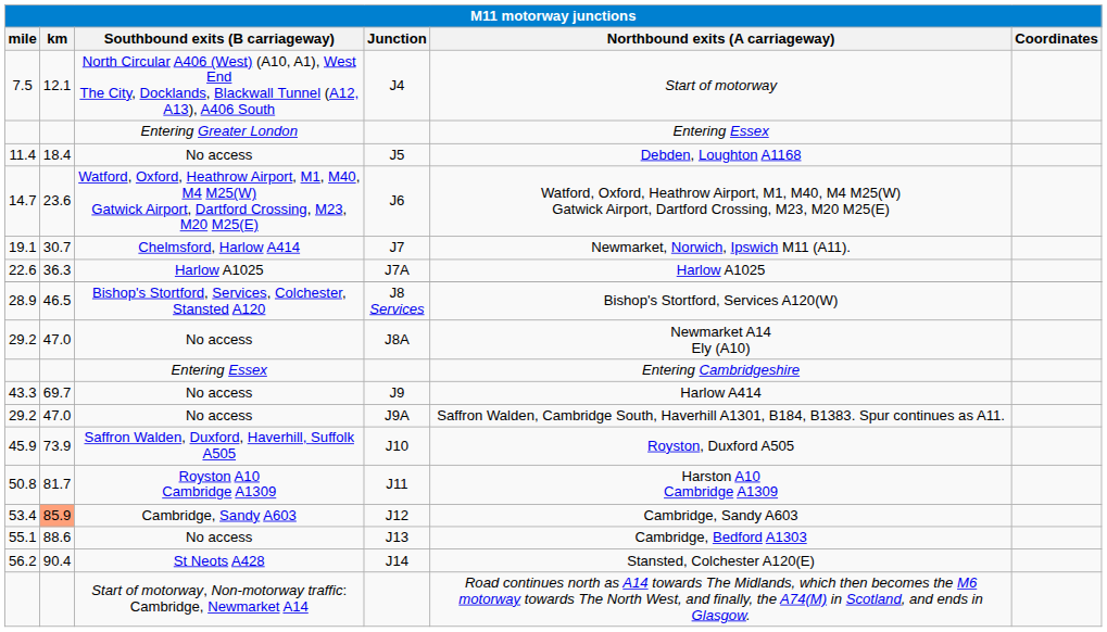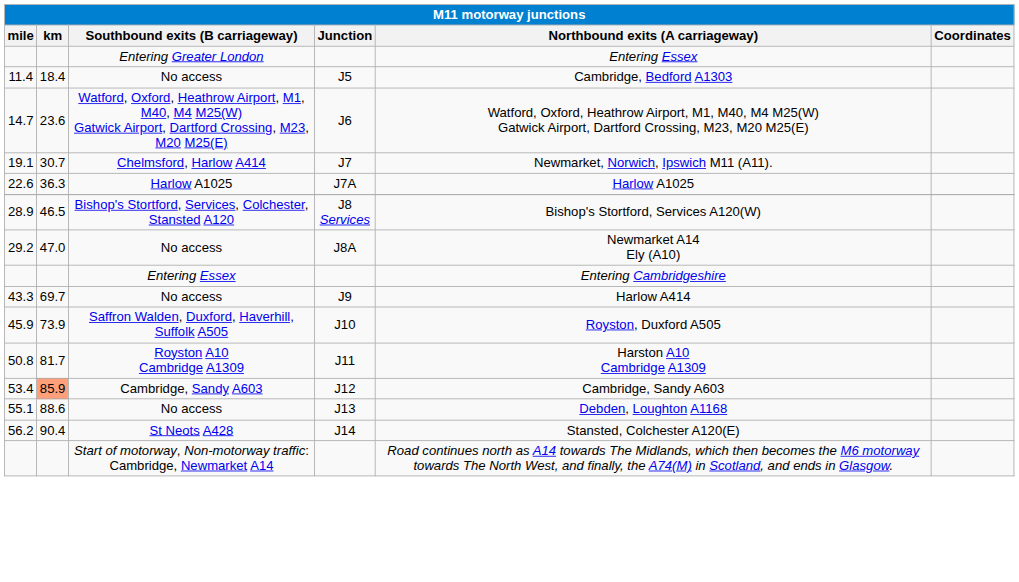- row: 7.5 | 12.1 | North Circular A406 (West) (A10, A1), West End The City, Docklands, Blackwall Tunnel (A12, A13), A406 South | J4 | Start of motorway
J5 | Northbound exits (A carriageway): Debden, Loughton A1168 -> Cambridge, Bedford A1303
- row: 29.2 | 47.0 | No access | J9A | Saffron Walden, Cambridge South, Haverhill A1301, B184, B1383. Spur continues as A11.
J13 | Northbound exits (A carriageway): Cambridge, Bedford A1303 -> Debden, Loughton A1168
